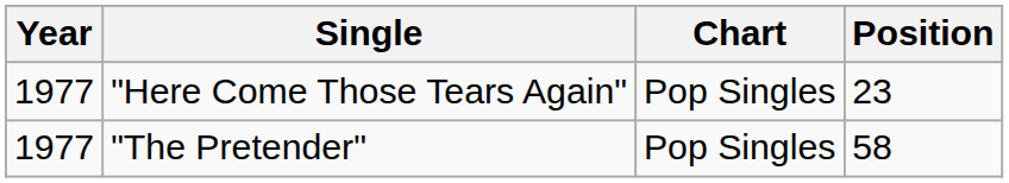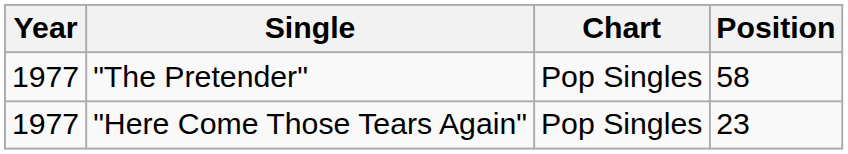rows swapped: "Here Come Those Tears Again" <-> "The Pretender"
